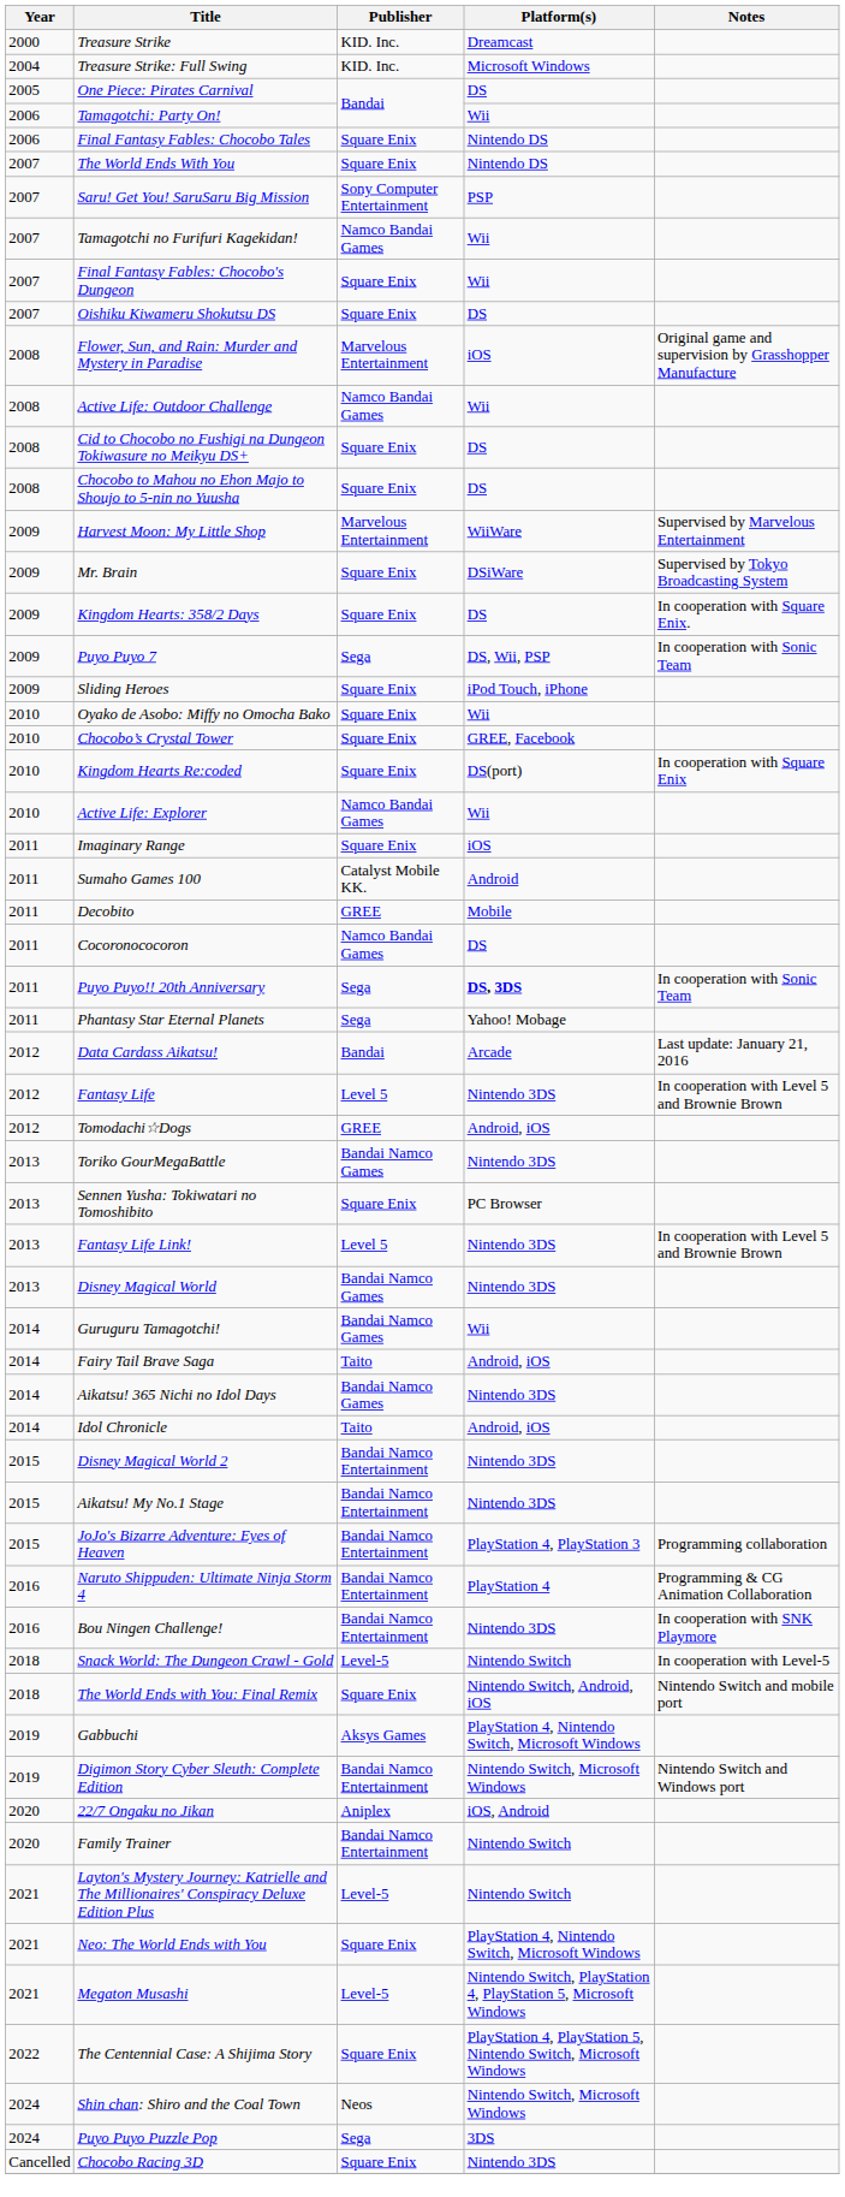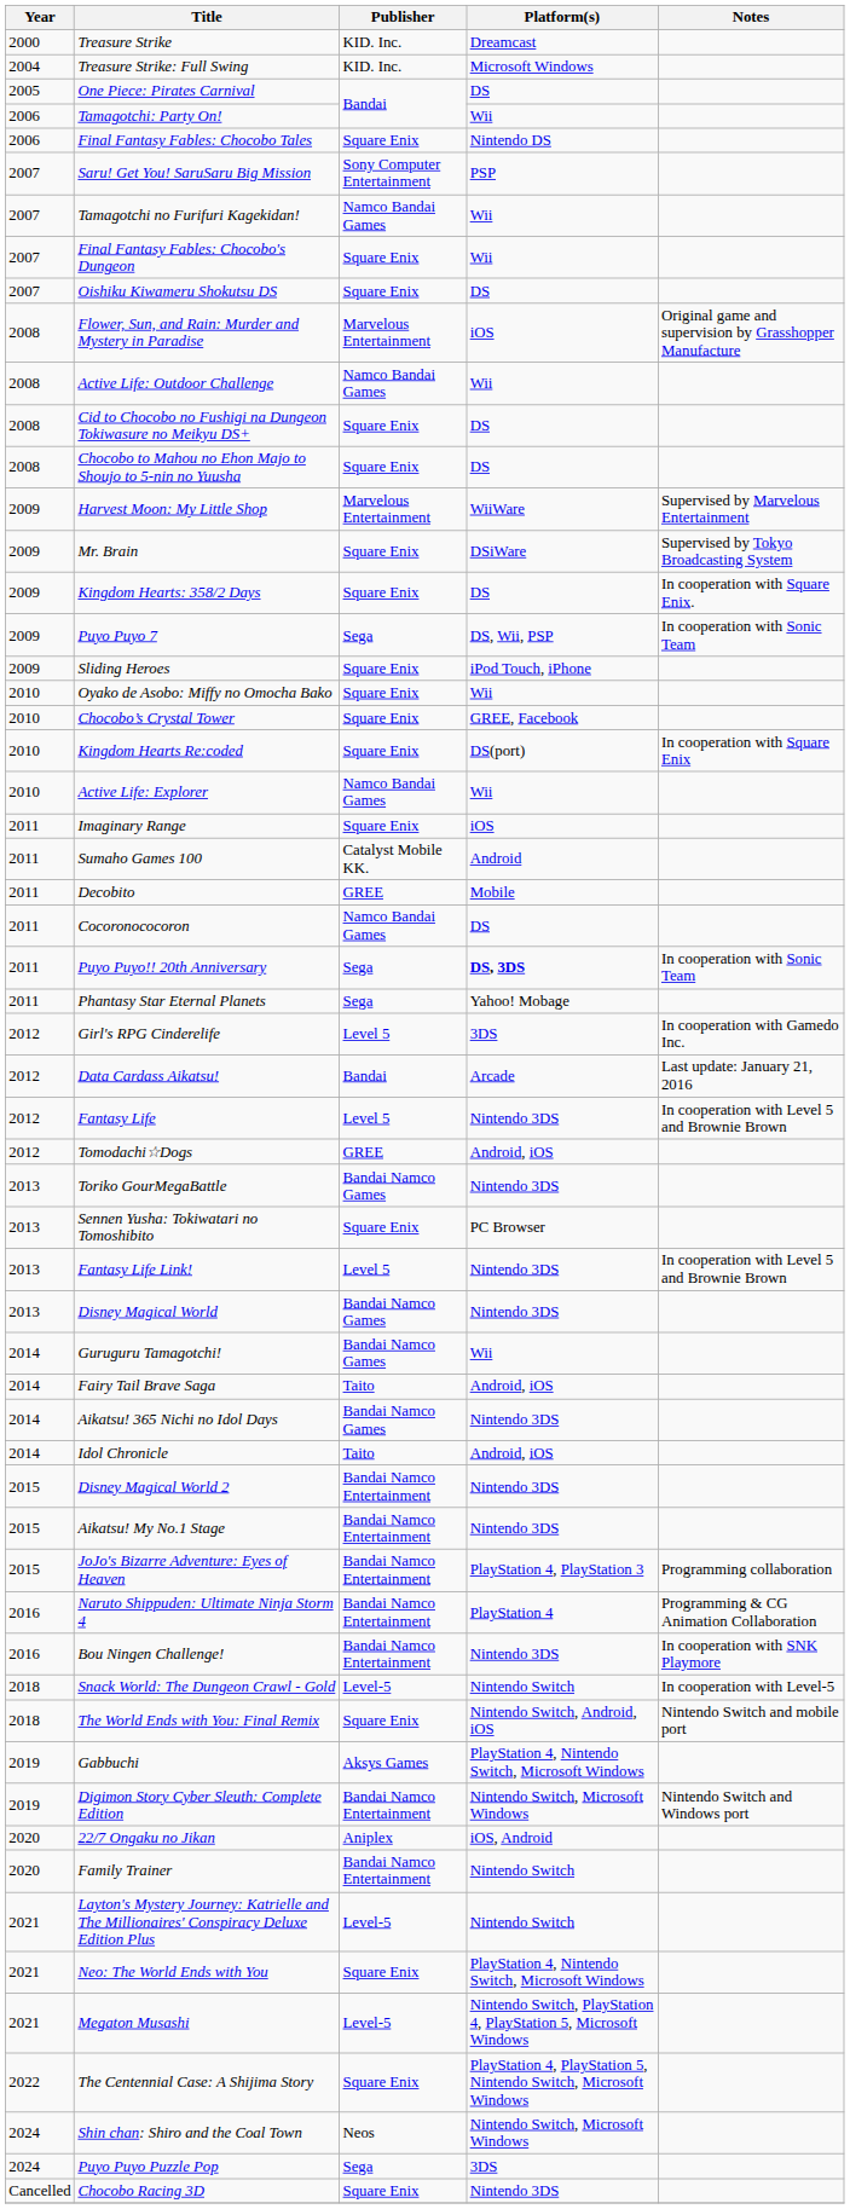- row: 2007 | The World Ends With You | Square Enix | Nintendo DS
+ row: 2012 | Girl's RPG Cinderelife | Level 5 | 3DS | In cooperation with Gamedo Inc.
